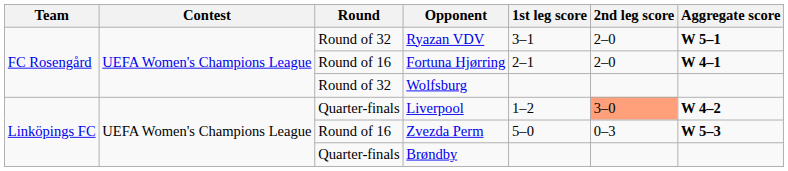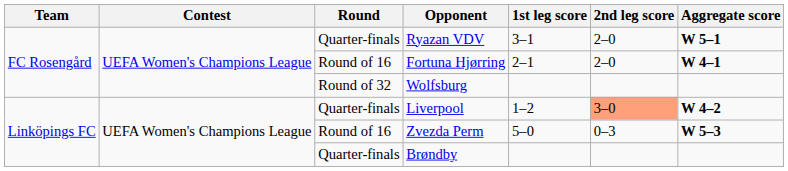Ryazan VDV | Round: Round of 32 -> Quarter-finals
